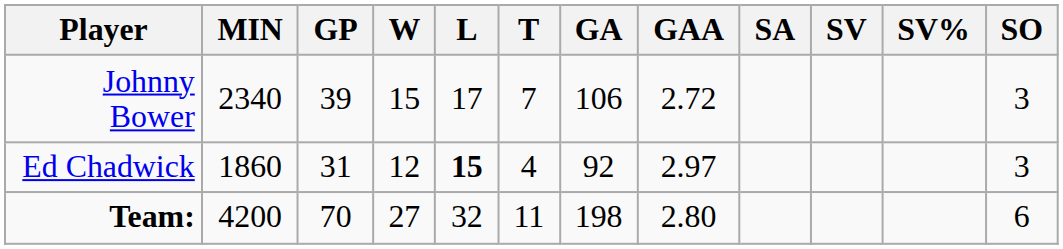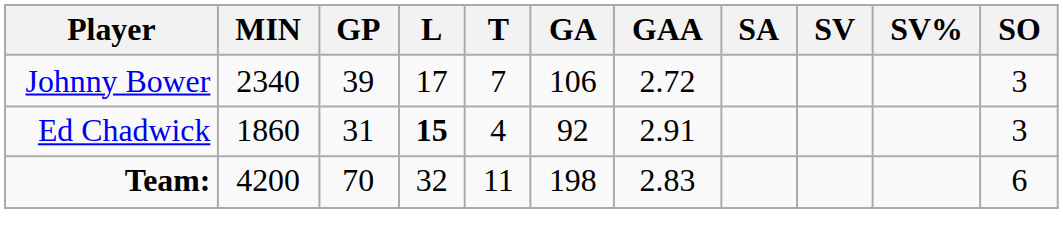- column: W | 15 | 12 | 27
Ed Chadwick | GAA: 2.97 -> 2.91
Team: | GAA: 2.80 -> 2.83
